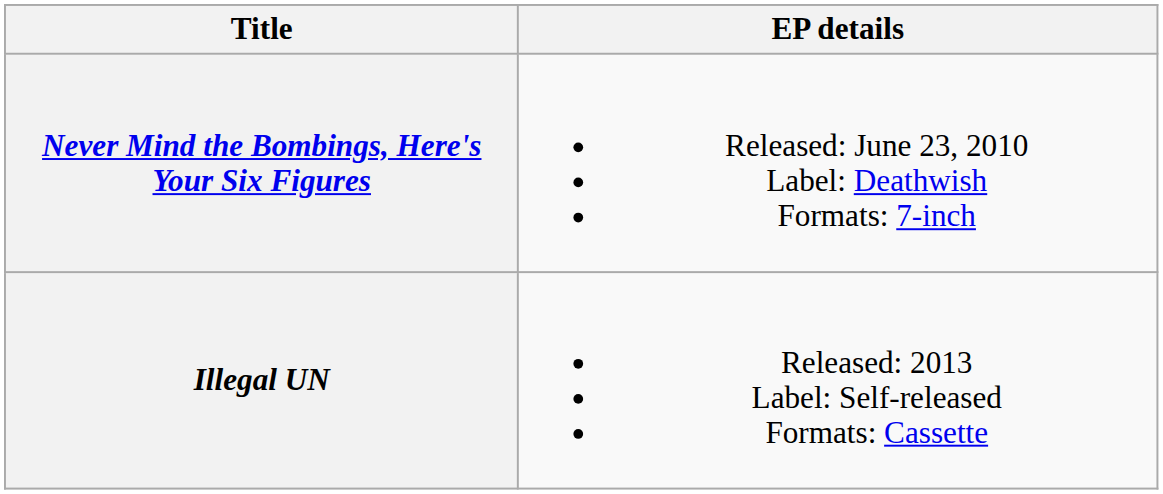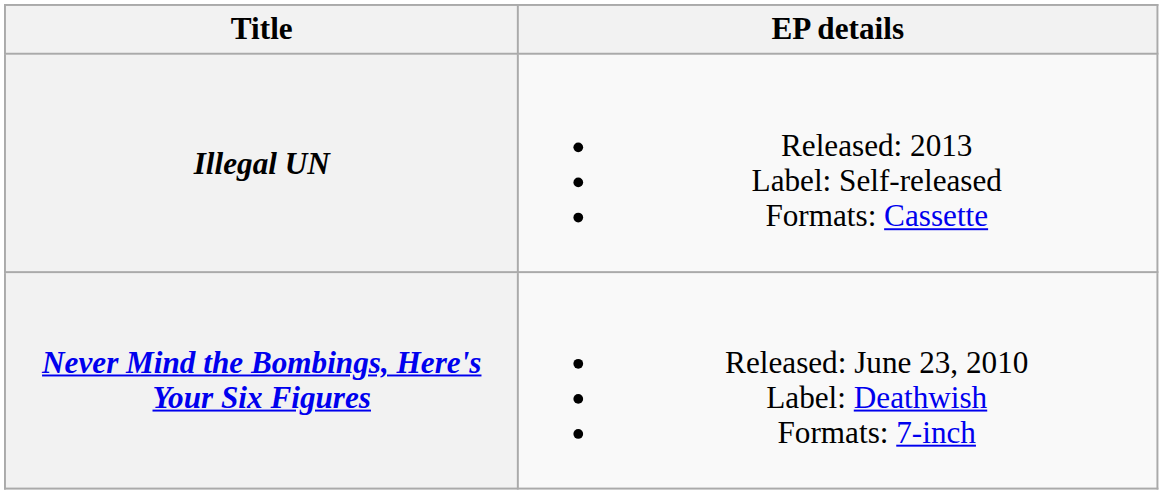rows swapped: Never Mind the Bombings, Here's Your Six Figures <-> Illegal UN
